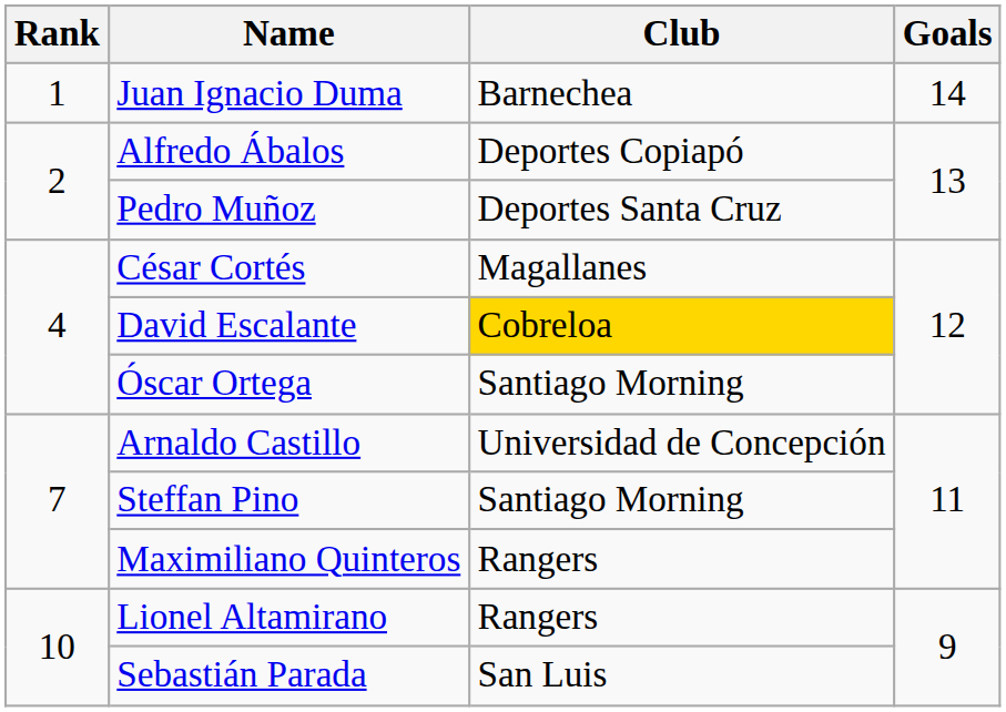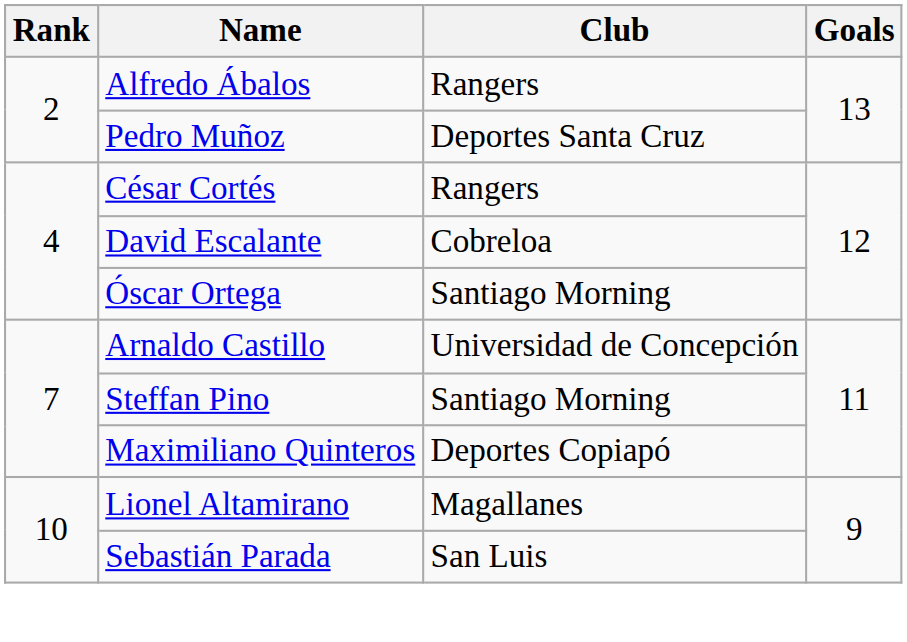- row: 1 | Juan Ignacio Duma | Barnechea | 14
Alfredo Ábalos | Club: Deportes Copiapó -> Rangers
César Cortés | Club: Magallanes -> Rangers
David Escalante | Club: gold background -> no background
Maximiliano Quinteros | Club: Rangers -> Deportes Copiapó
Lionel Altamirano | Club: Rangers -> Magallanes
